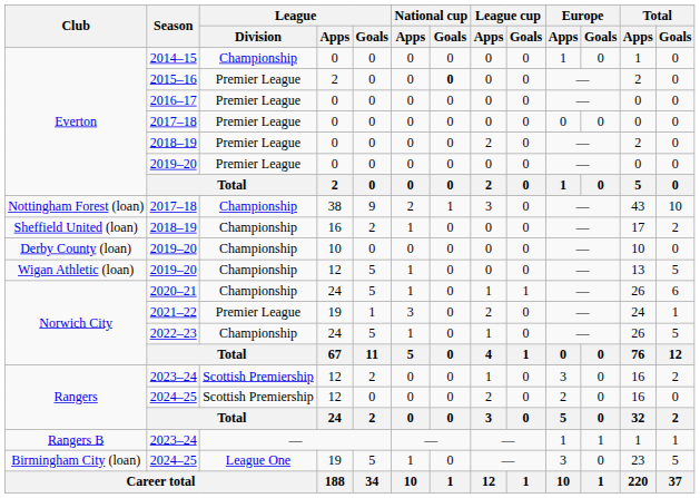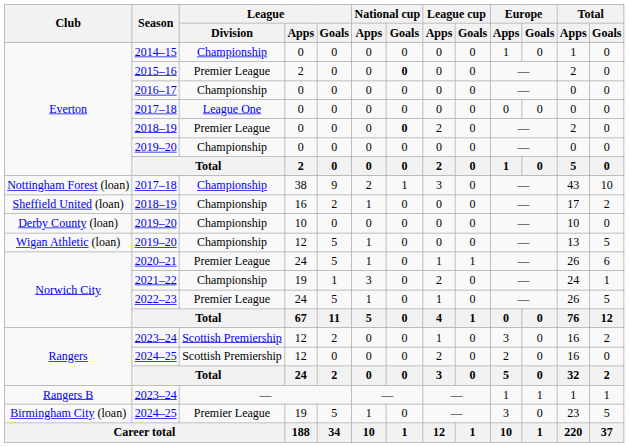2016–17 | League / Division: Premier League -> Championship
Everton / 2017–18 | League / Division: Premier League -> League One
Everton / 2018–19 | National cup / Goals: normal -> bold
Everton / 2019–20 | League / Division: Premier League -> Championship
2020–21 | League / Division: Championship -> Premier League
2021–22 | League / Division: Premier League -> Championship
2022–23 | League / Division: Championship -> Premier League
Birmingham City (loan) / 2024–25 | League / Division: League One -> Premier League
